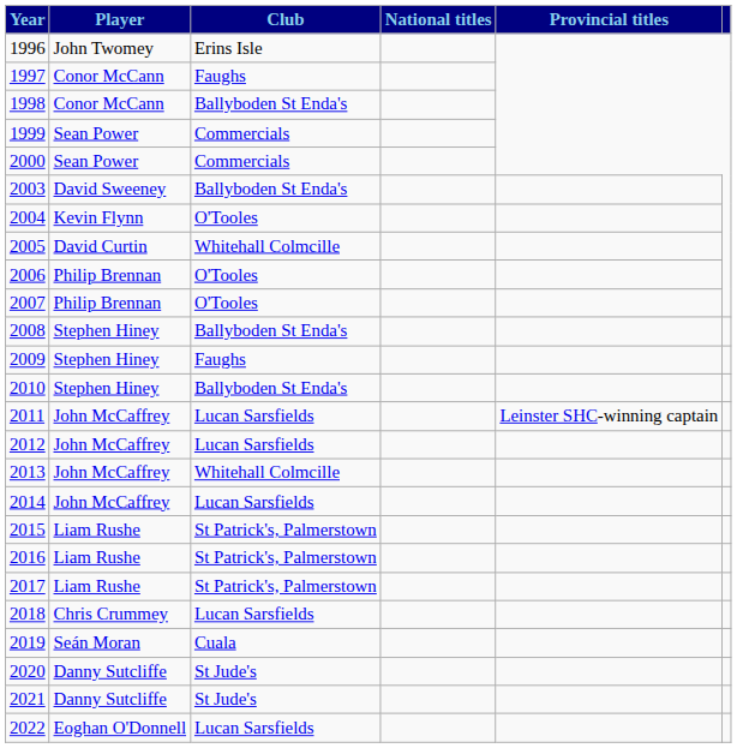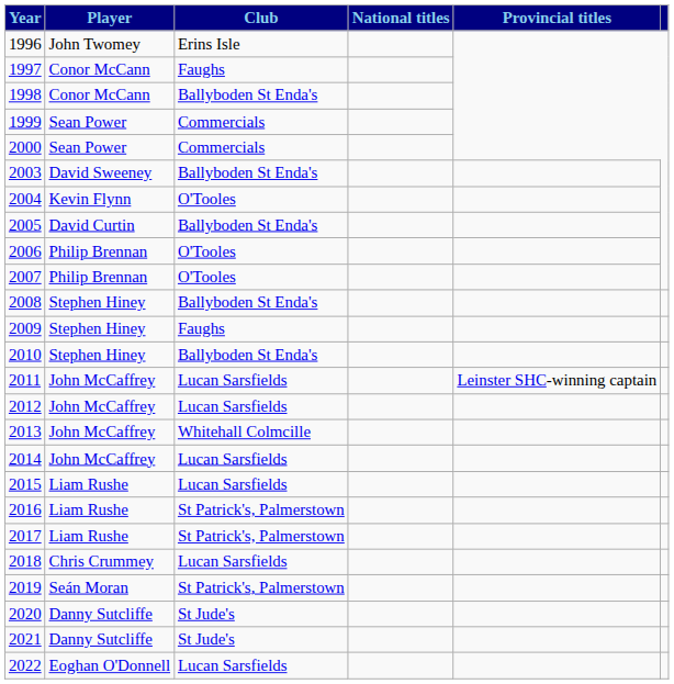2005 | Club: Whitehall Colmcille -> Ballyboden St Enda's
2015 | Club: St Patrick's, Palmerstown -> Lucan Sarsfields
2019 | Club: Cuala -> St Patrick's, Palmerstown
